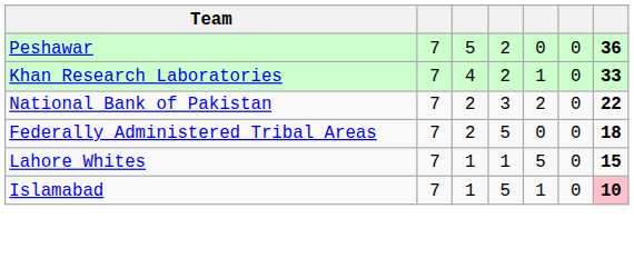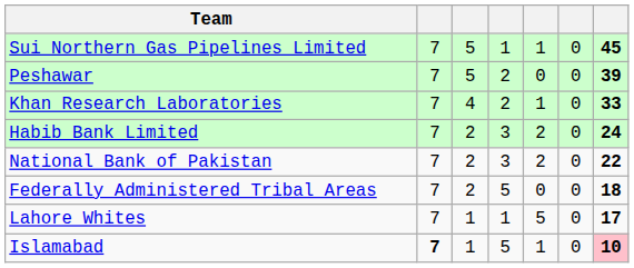+ row: Sui Northern Gas Pipelines Limited | 7 | 5 | 1 | 1 | 0 | 45
Peshawar | column 7: 36 -> 39
+ row: Habib Bank Limited | 7 | 2 | 3 | 2 | 0 | 24
Lahore Whites | column 7: 15 -> 17
Islamabad | column 2: normal -> bold
